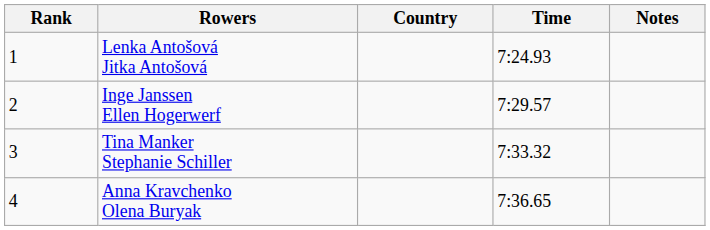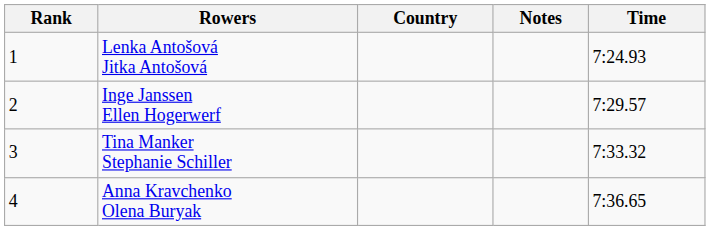columns swapped: Time <-> Notes
